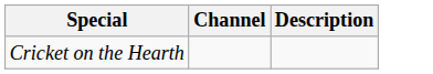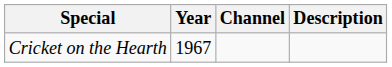+ column: Year | 1967
